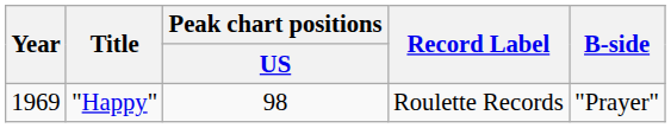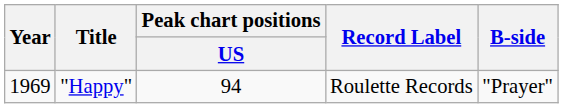"Happy" | Peak chart positions / US: 98 -> 94
